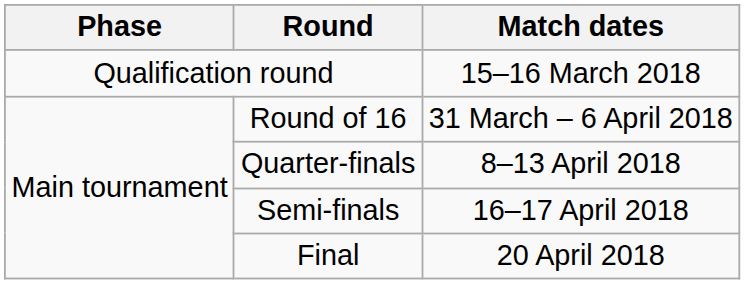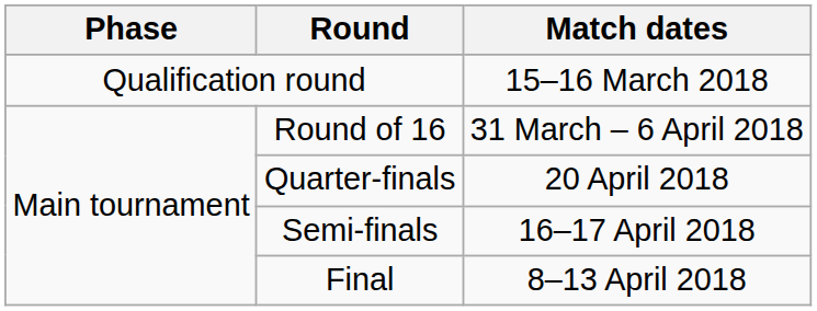Quarter-finals | Match dates: 8–13 April 2018 -> 20 April 2018
Final | Match dates: 20 April 2018 -> 8–13 April 2018
